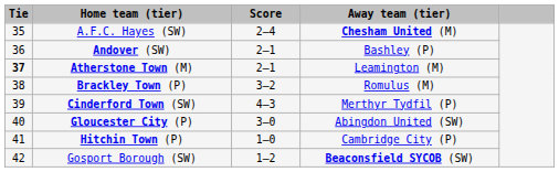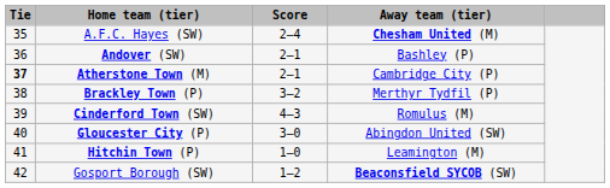Atherstone Town (M) | Away team (tier): Leamington (M) -> Cambridge City (P)
Brackley Town (P) | Away team (tier): Romulus (M) -> Merthyr Tydfil (P)
Cinderford Town (SW) | Away team (tier): Merthyr Tydfil (P) -> Romulus (M)
Hitchin Town (P) | Away team (tier): Cambridge City (P) -> Leamington (M)
